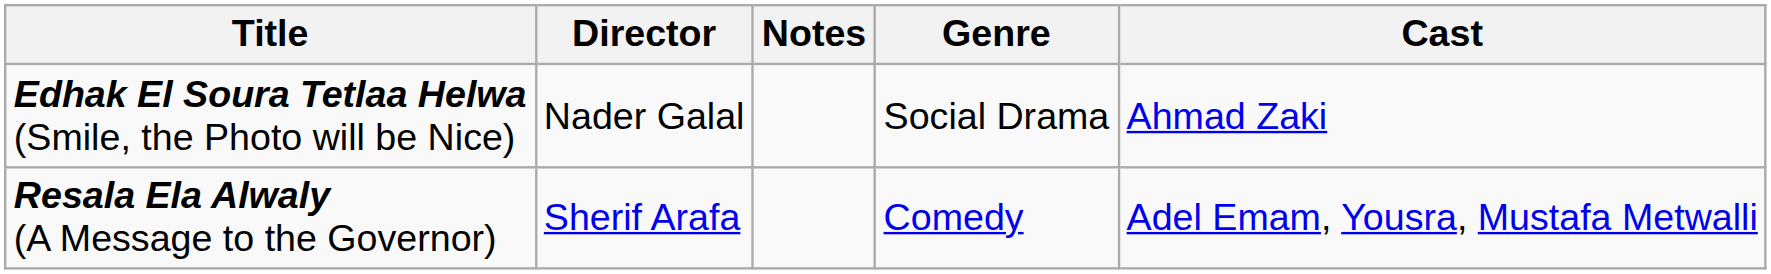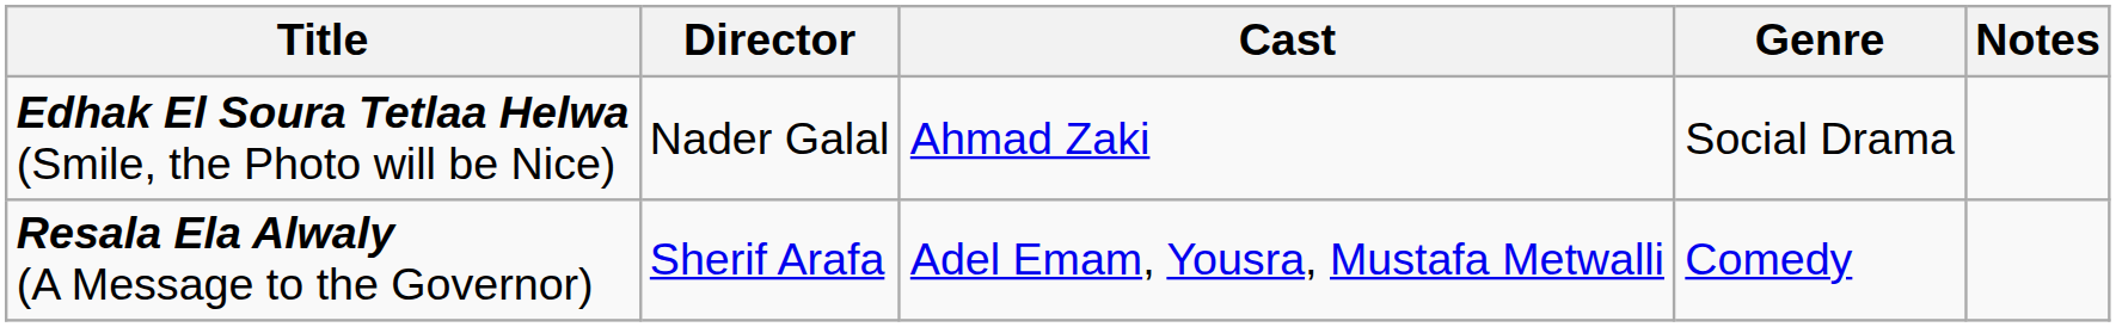columns swapped: Cast <-> Notes
